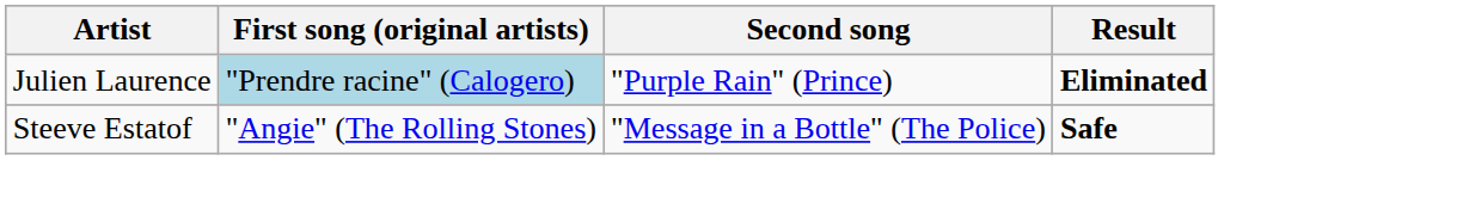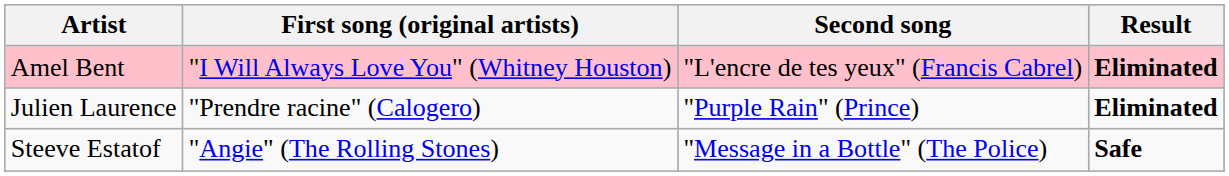+ row: Amel Bent | "I Will Always Love You" (Whitney Houston) | "L'encre de tes yeux" (Francis Cabrel) | Eliminated
Julien Laurence | First song (original artists): lightblue background -> no background
